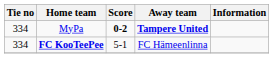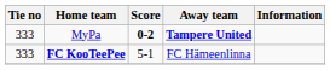MyPa | Tie no: 334 -> 333
FC KooTeePee | Tie no: 334 -> 333
